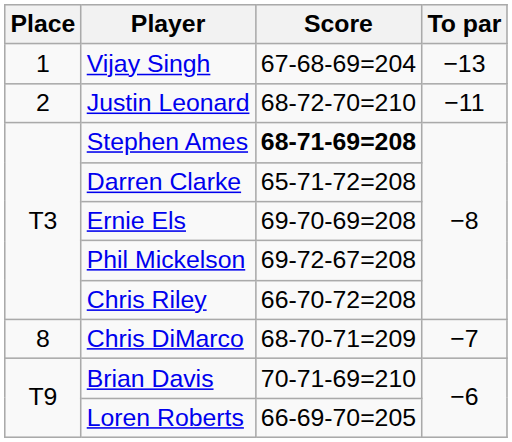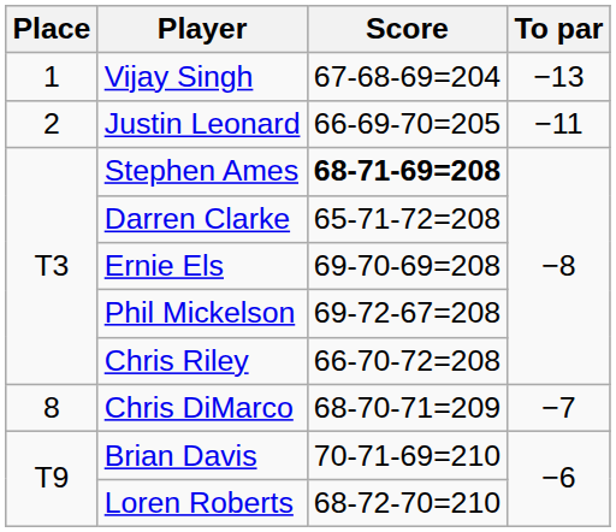Justin Leonard | Score: 68-72-70=210 -> 66-69-70=205
Loren Roberts | Score: 66-69-70=205 -> 68-72-70=210
